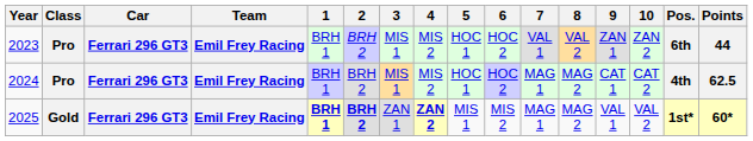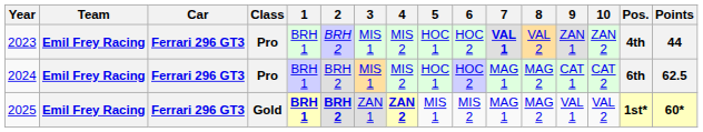columns swapped: Team <-> Class
2023 | 7: normal -> bold
2023 | Pos.: 6th -> 4th
2024 | Pos.: 4th -> 6th
